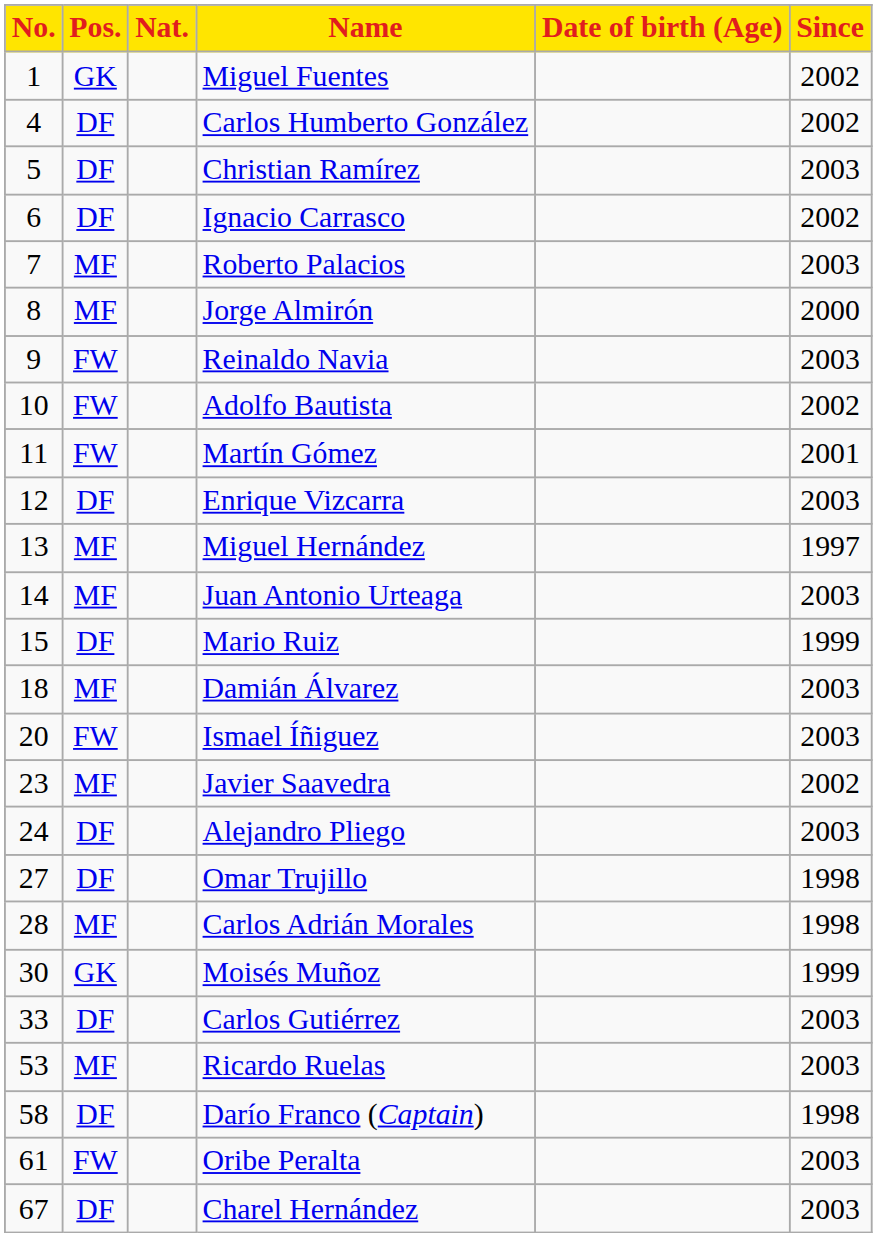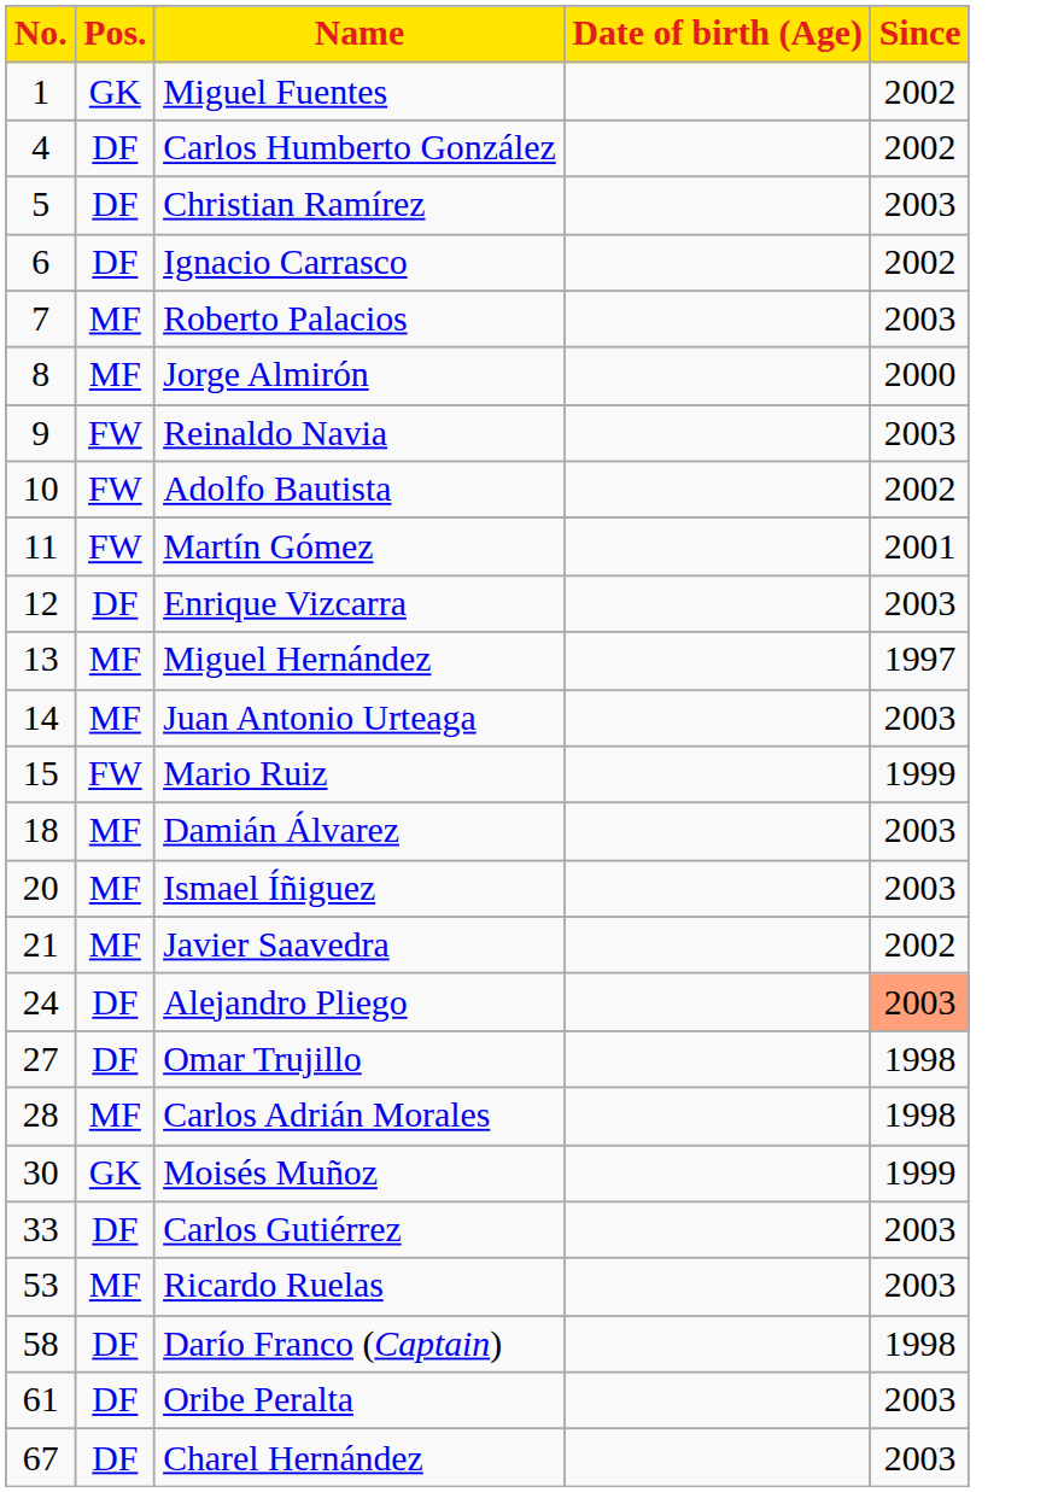- column: Nat.
Mario Ruiz | Pos.: DF -> FW
Ismael Íñiguez | Pos.: FW -> MF
Javier Saavedra | No.: 23 -> 21
Alejandro Pliego | Since: no background -> lightsalmon background
Oribe Peralta | Pos.: FW -> DF
